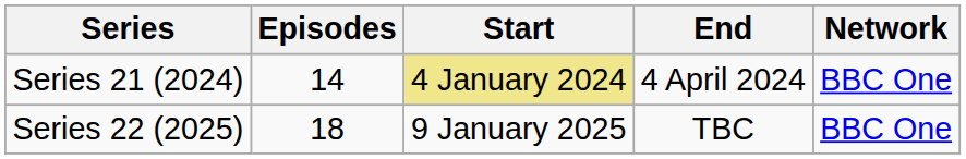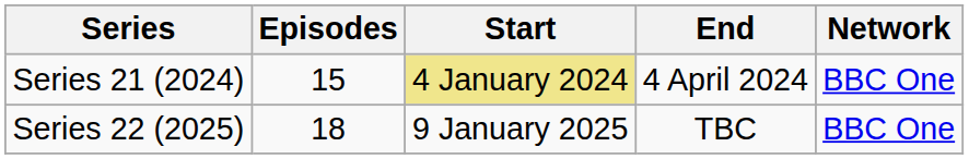Series 21 (2024) | Episodes: 14 -> 15
